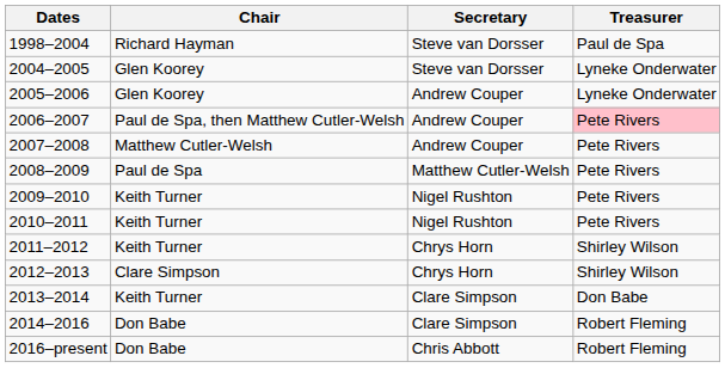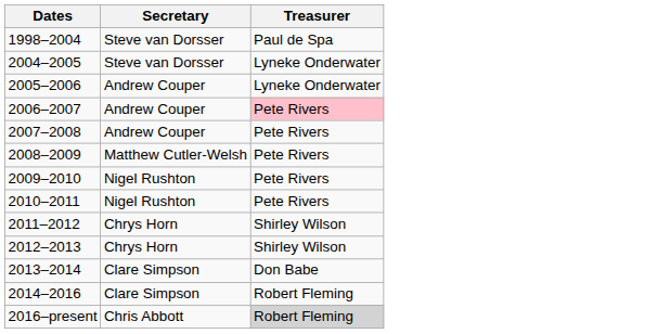- column: Chair | Richard Hayman | Glen Koorey | Glen Koorey | Paul de Spa, then Matthew Cutler-Welsh | Matthew Cutler-Welsh | Paul de Spa | Keith Turner | Keith Turner | Keith Turner | Clare Simpson | Keith Turner | Don Babe | Don Babe
2016–present | Treasurer: no background -> lightgrey background
